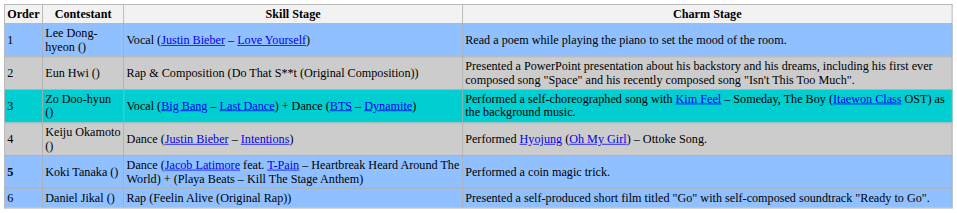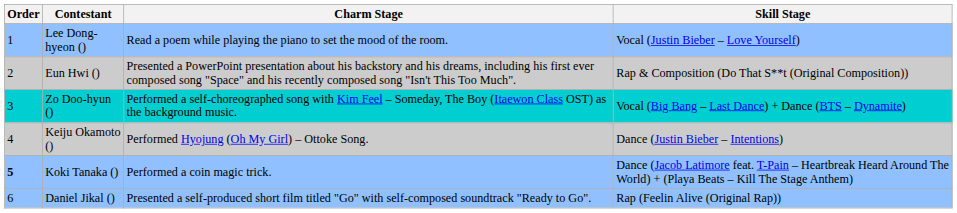columns swapped: Charm Stage <-> Skill Stage
